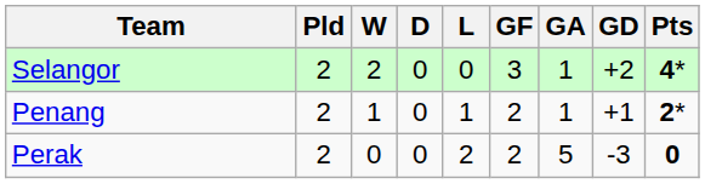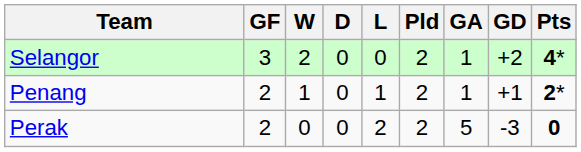columns swapped: Pld <-> GF
